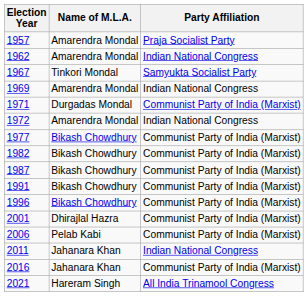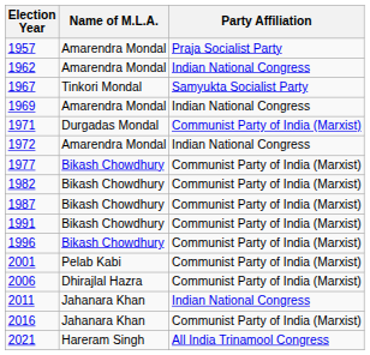2001 | Name of M.L.A.: Dhirajlal Hazra -> Pelab Kabi
2006 | Name of M.L.A.: Pelab Kabi -> Dhirajlal Hazra
